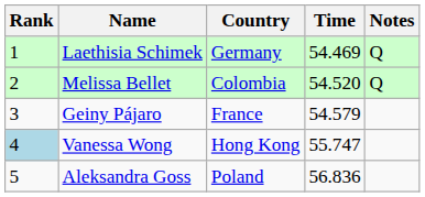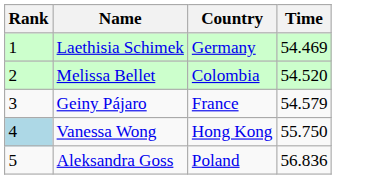- column: Notes | Q | Q
Vanessa Wong | Time: 55.747 -> 55.750
